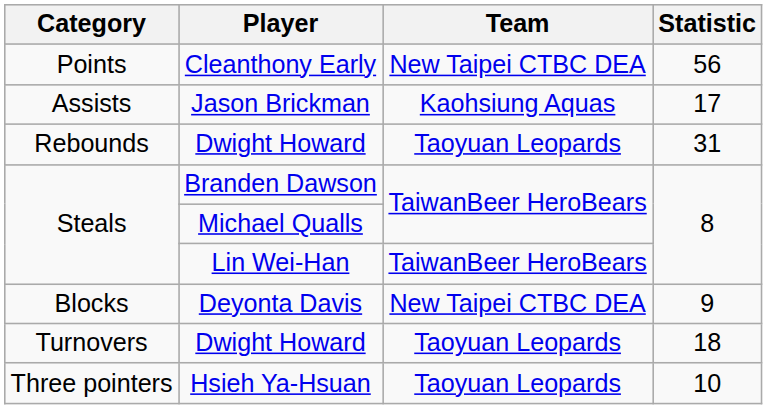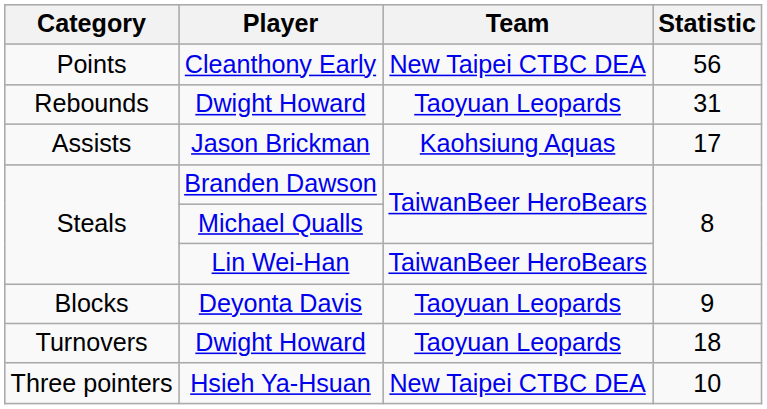rows swapped: Rebounds / Dwight Howard <-> Jason Brickman
Deyonta Davis | Team: New Taipei CTBC DEA -> Taoyuan Leopards
Hsieh Ya-Hsuan | Team: Taoyuan Leopards -> New Taipei CTBC DEA
